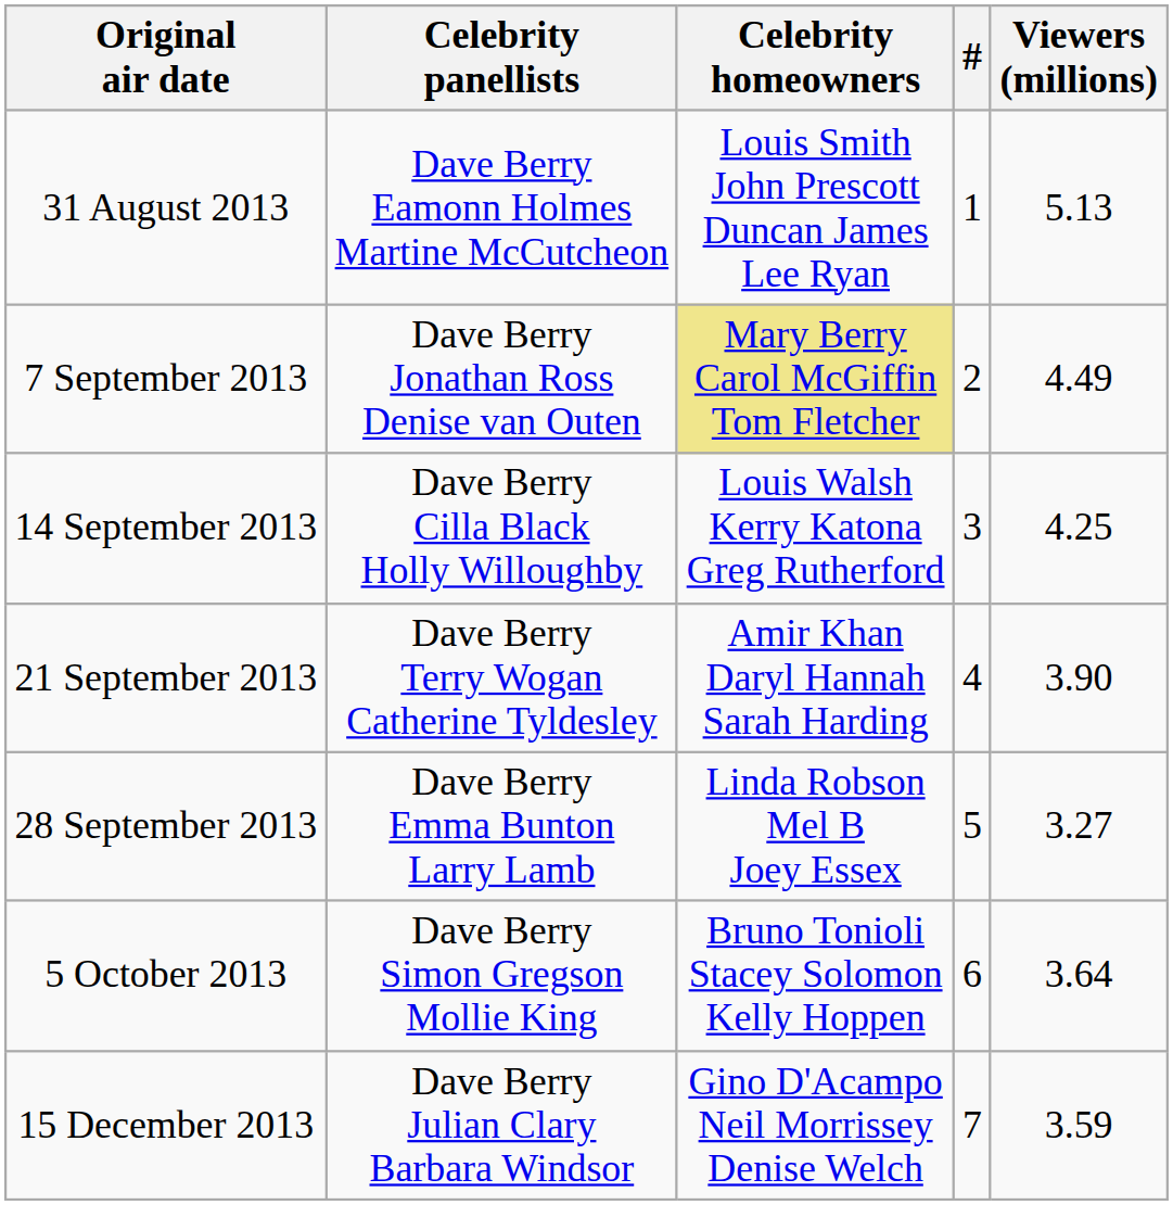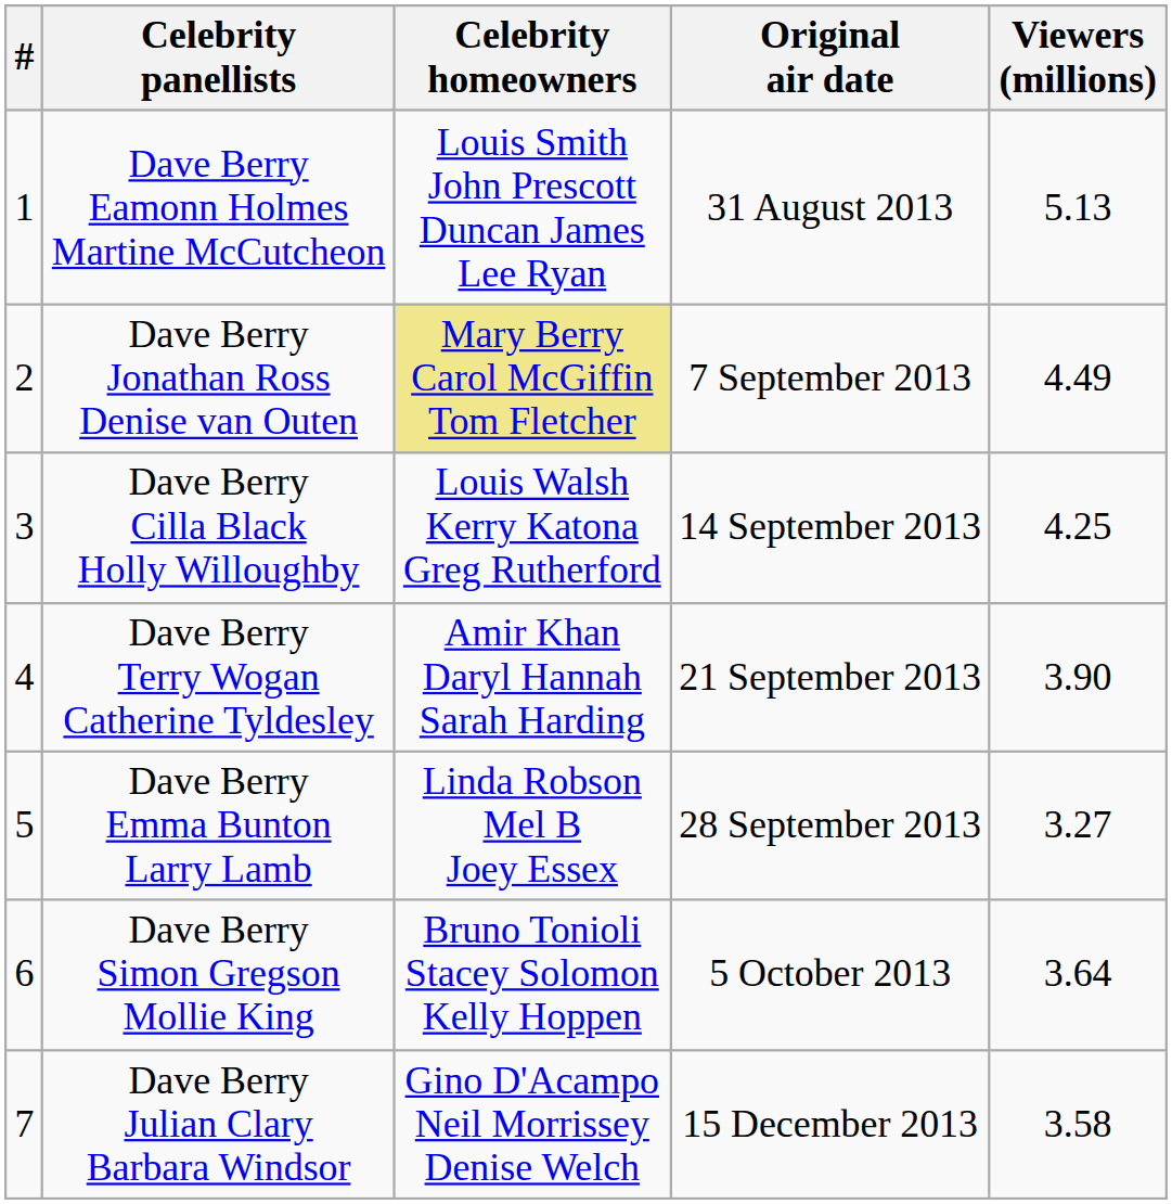columns swapped: # <-> Original air date
Dave Berry Julian Clary Barbara Windsor | Viewers (millions): 3.59 -> 3.58
